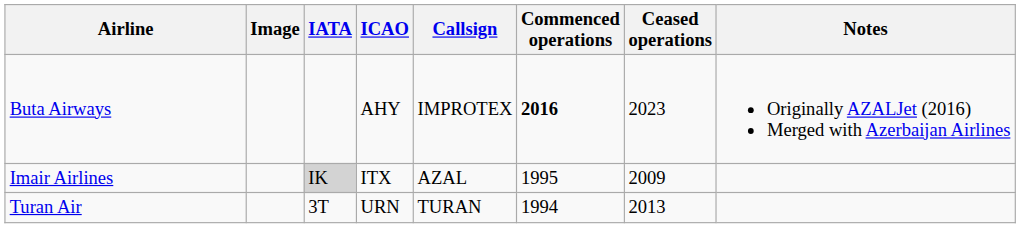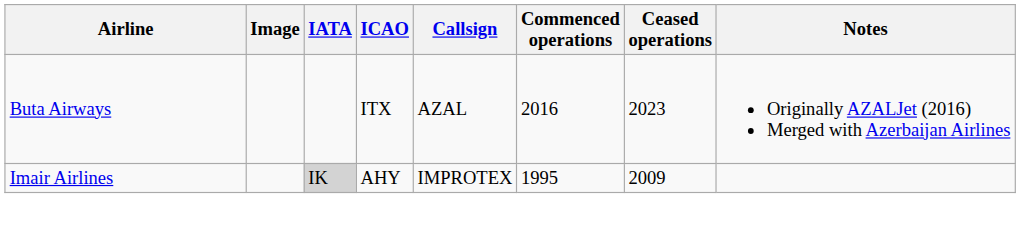Buta Airways | ICAO: AHY -> ITX
Buta Airways | Callsign: IMPROTEX -> AZAL
Buta Airways | Commenced operations: bold -> normal
Imair Airlines | ICAO: ITX -> AHY
Imair Airlines | Callsign: AZAL -> IMPROTEX
- row: Turan Air | 3T | URN | TURAN | 1994 | 2013
